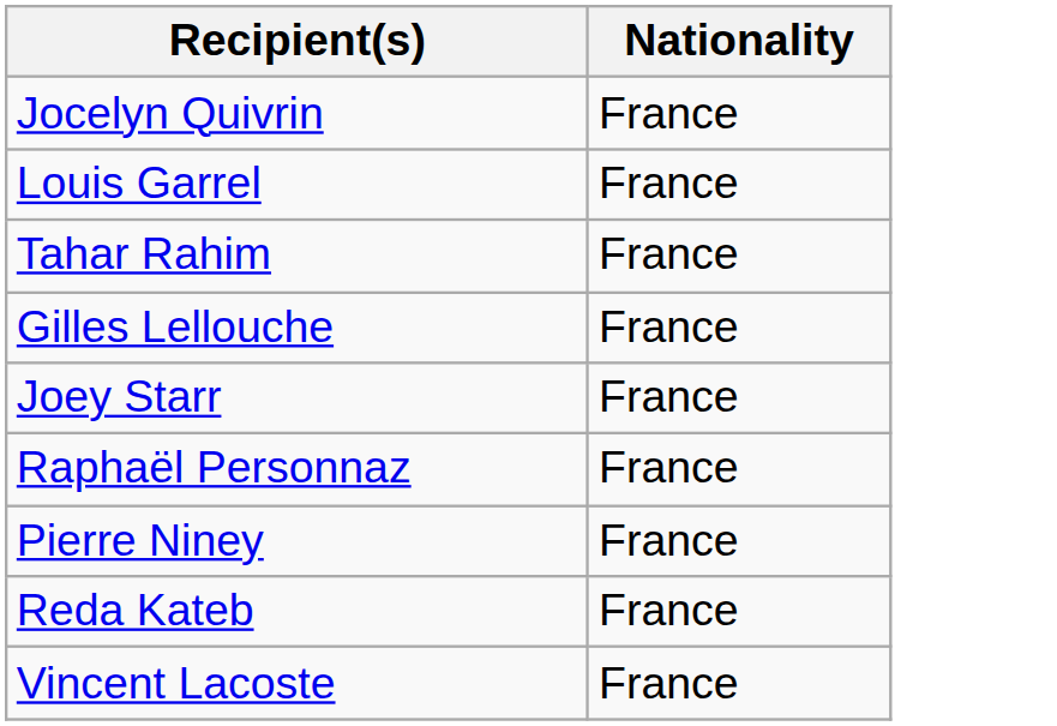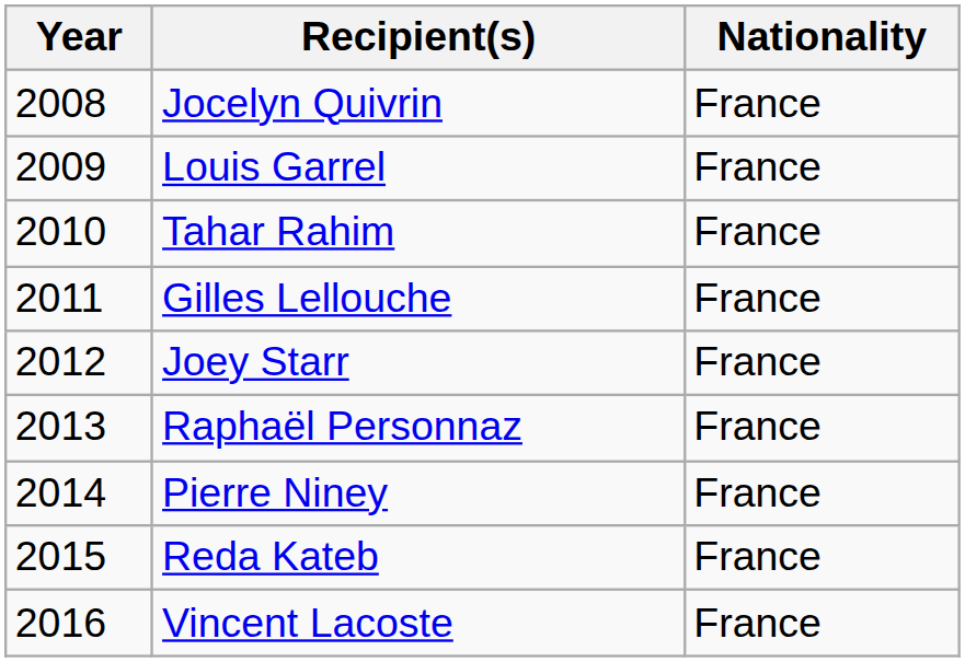+ column: Year | 2008 | 2009 | 2010 | 2011 | 2012 | 2013 | 2014 | 2015 | 2016
